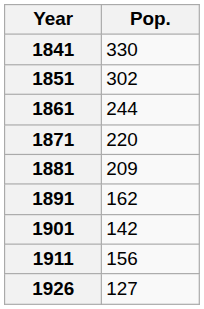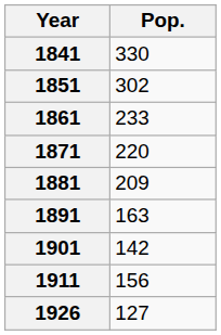1861 | Pop.: 244 -> 233
1891 | Pop.: 162 -> 163
